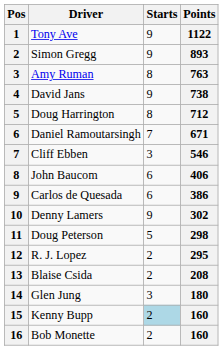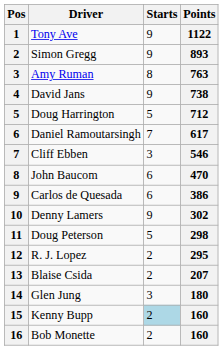Doug Harrington | Starts: 8 -> 5
Daniel Ramoutarsingh | Points: 671 -> 617
John Baucom | Points: 406 -> 470
Blaise Csida | Points: 208 -> 207
